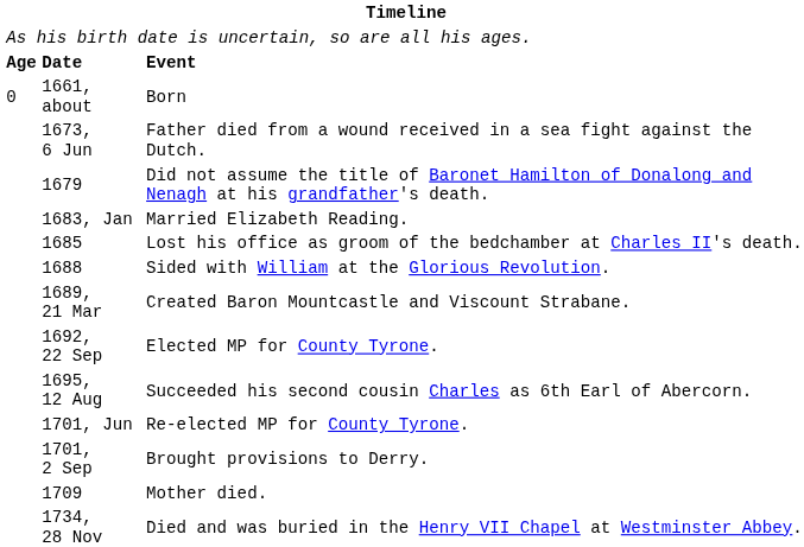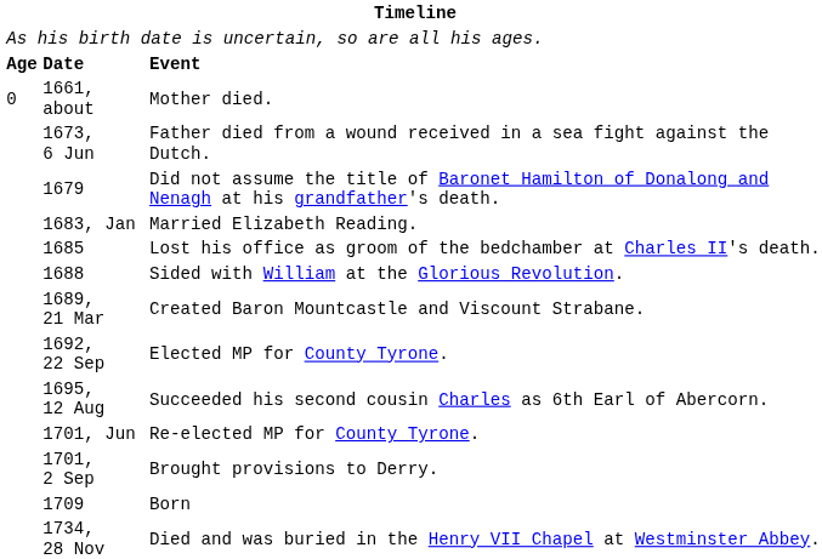1661, about | column 3: Born -> Mother died.
1709 | column 3: Mother died. -> Born
